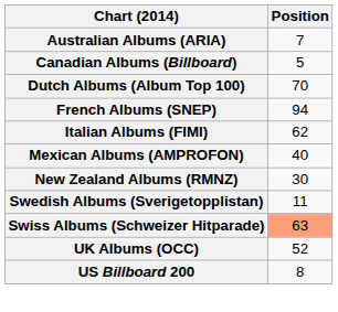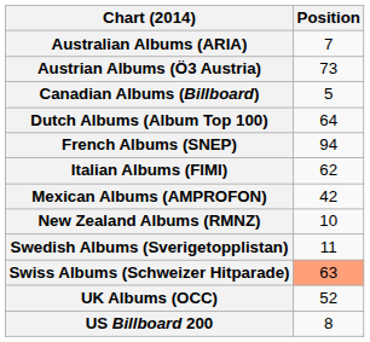+ row: Austrian Albums (Ö3 Austria) | 73
Dutch Albums (Album Top 100) | Position: 70 -> 64
Mexican Albums (AMPROFON) | Position: 40 -> 42
New Zealand Albums (RMNZ) | Position: 30 -> 10
